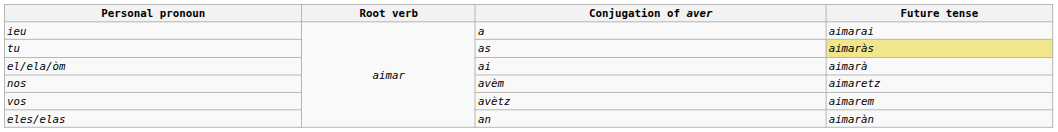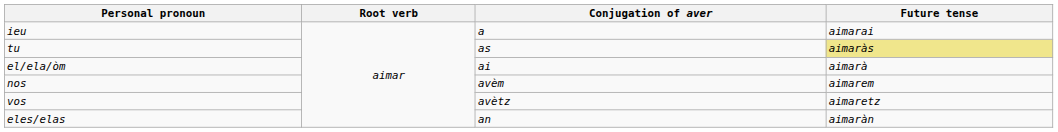nos | Future tense: aimaretz -> aimarem
vos | Future tense: aimarem -> aimaretz
